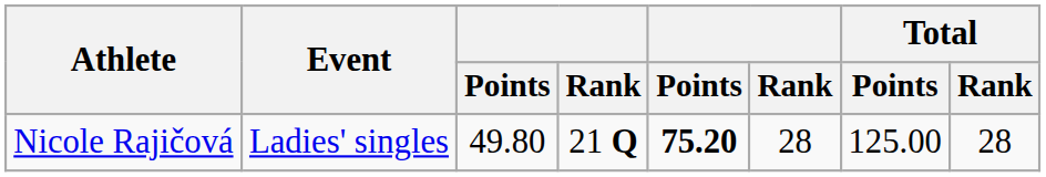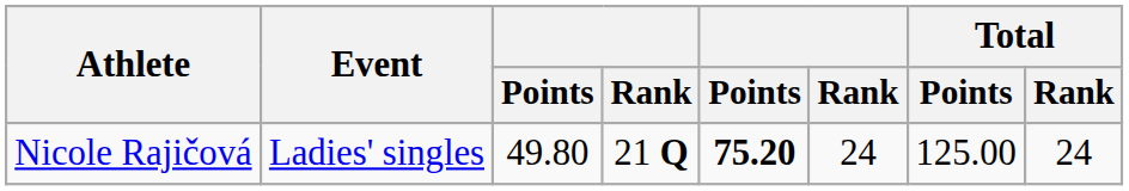Nicole Rajičová | column 6: 28 -> 24
Nicole Rajičová | Total / Rank: 28 -> 24
